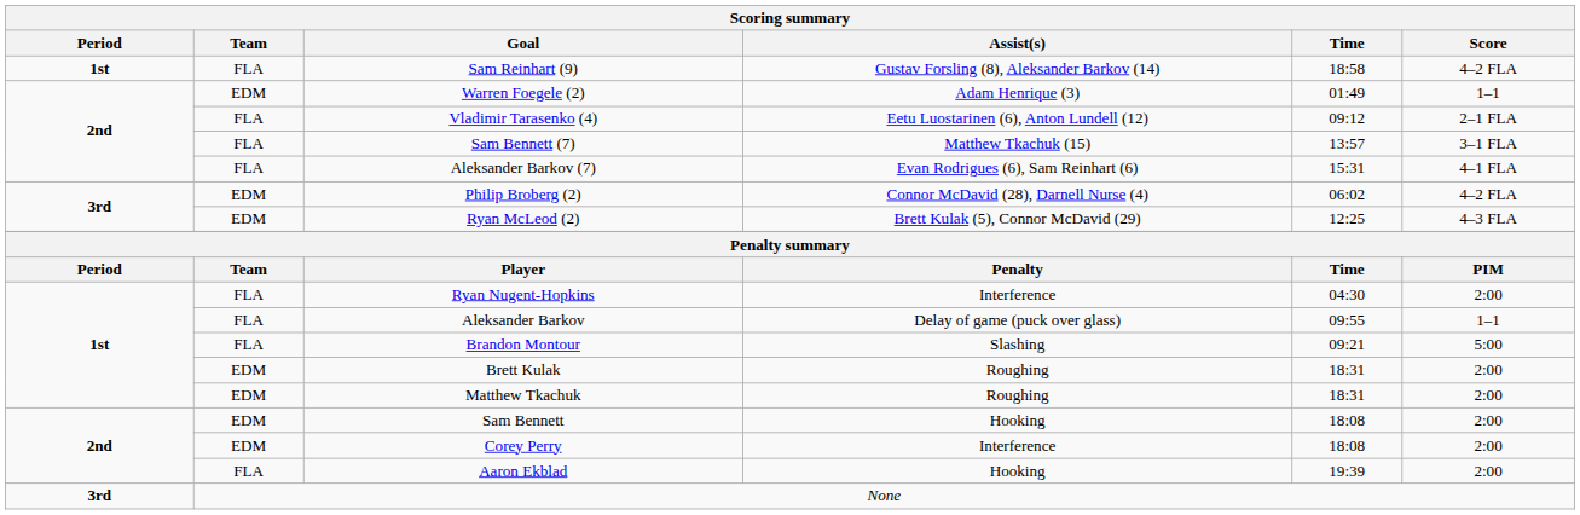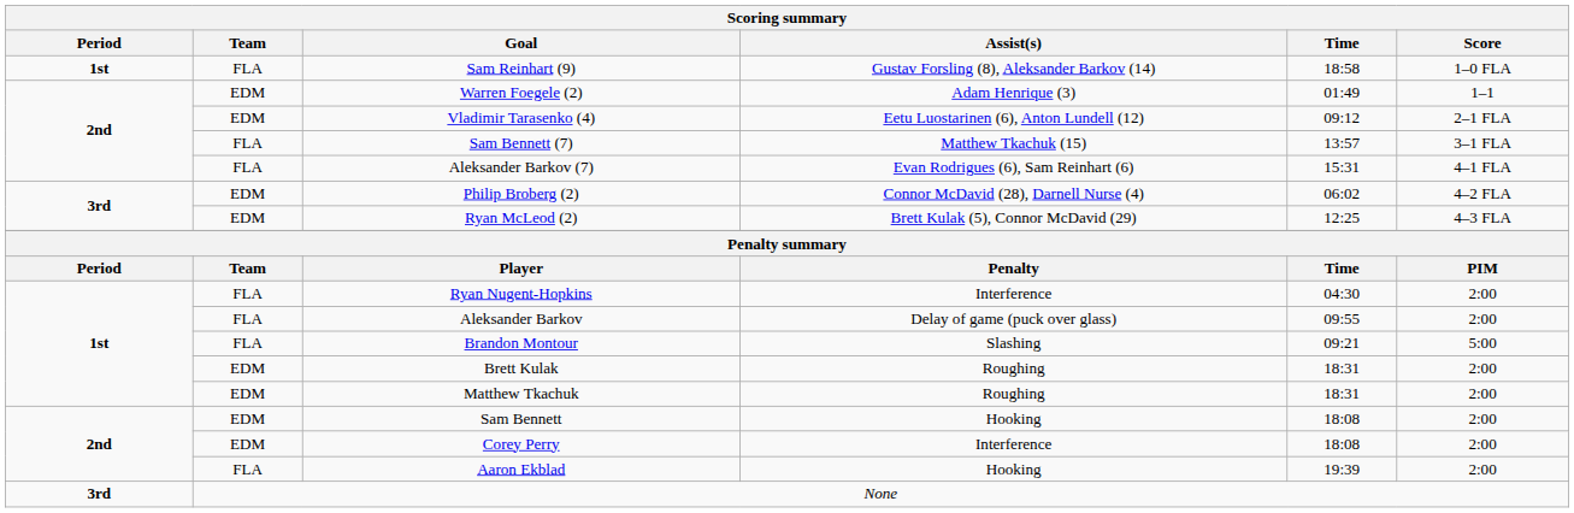Sam Reinhart (9) | Score: 4–2 FLA -> 1–0 FLA
Vladimir Tarasenko (4) | Team: FLA -> EDM
Aleksander Barkov | Score: 1–1 -> 2:00
